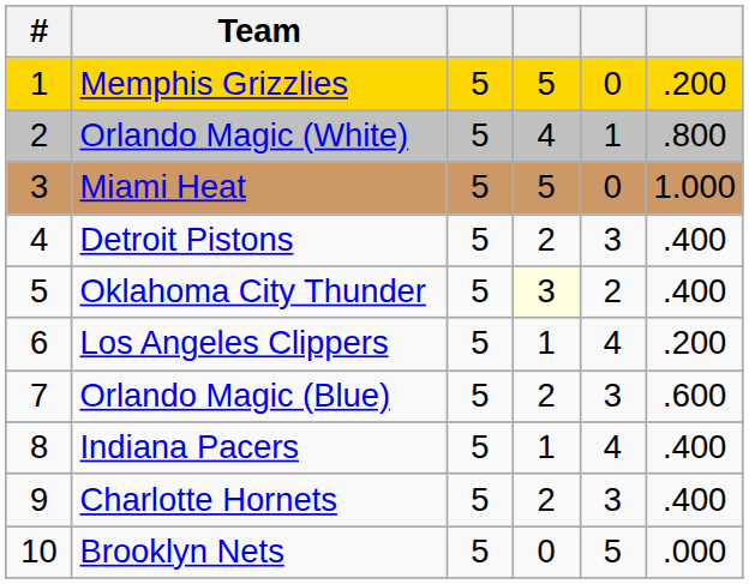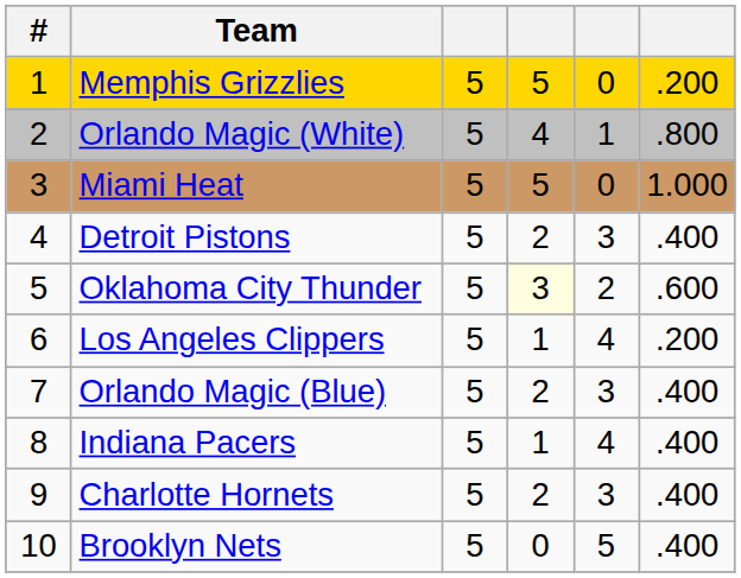Oklahoma City Thunder | column 6: .400 -> .600
Orlando Magic (Blue) | column 6: .600 -> .400
Brooklyn Nets | column 6: .000 -> .400
